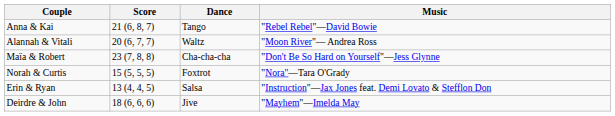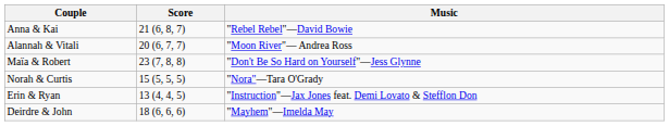- column: Dance | Tango | Waltz | Cha-cha-cha | Foxtrot | Salsa | Jive
